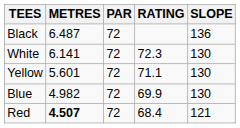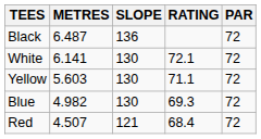columns swapped: PAR <-> SLOPE
White | RATING: 72.3 -> 72.1
Yellow | METRES: 5.601 -> 5.603
Blue | RATING: 69.9 -> 69.3
Red | METRES: bold -> normal
